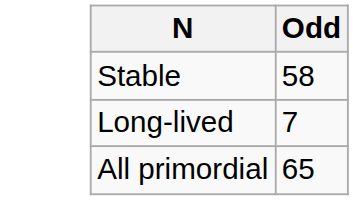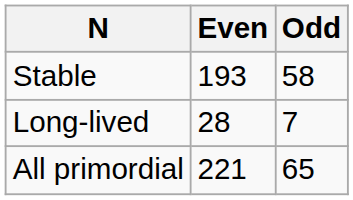+ column: Even | 193 | 28 | 221
